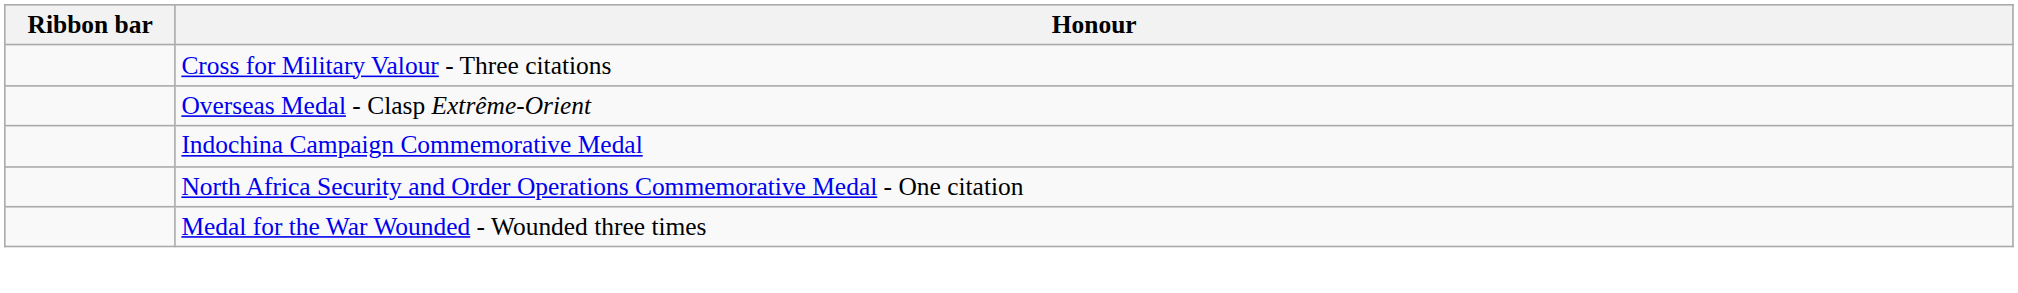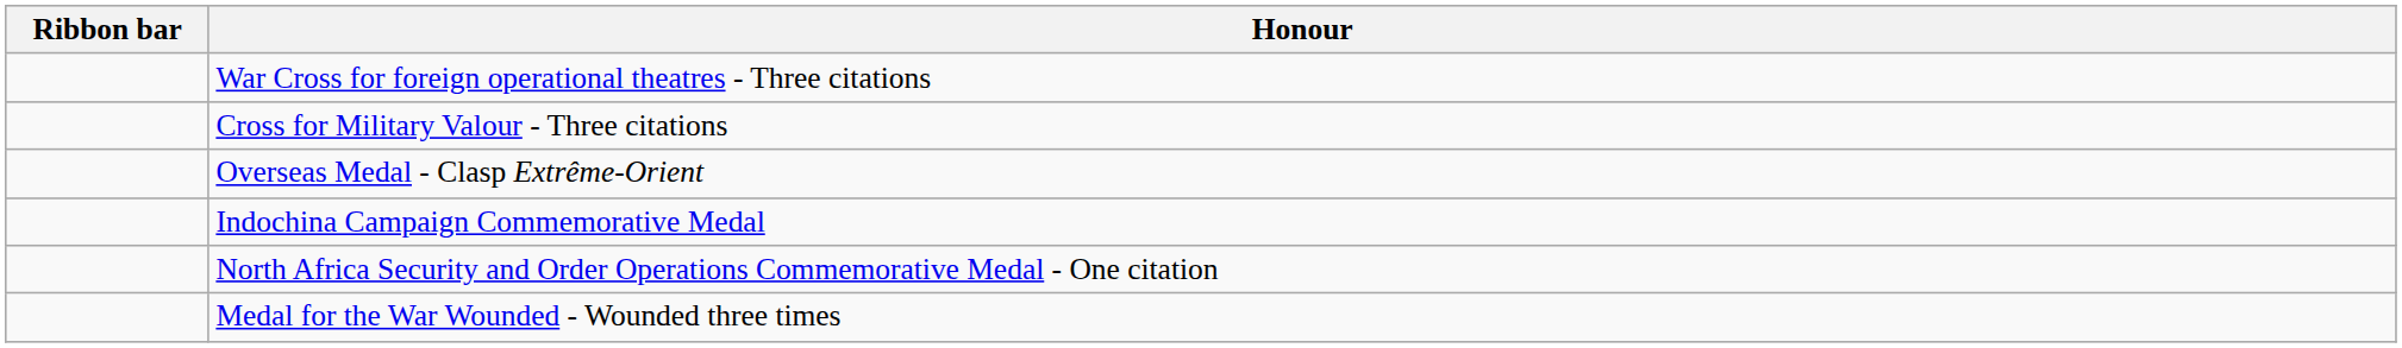+ row: War Cross for foreign operational theatres - Three citations
